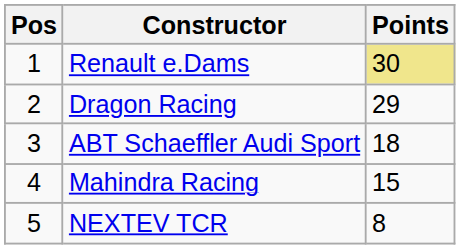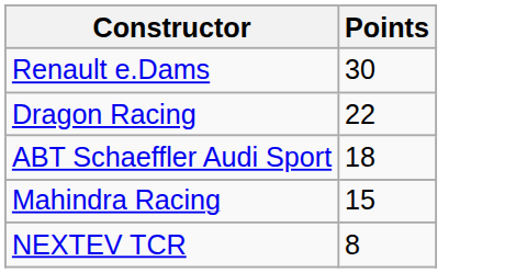- column: Pos | 1 | 2 | 3 | 4 | 5
Renault e.Dams | Points: khaki background -> no background
Dragon Racing | Points: 29 -> 22
